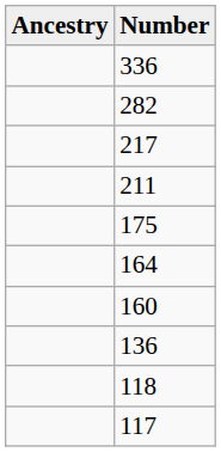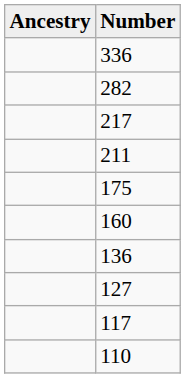- row: 164
+ row: 127
- row: 118
+ row: 110
